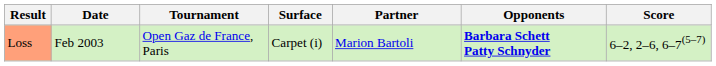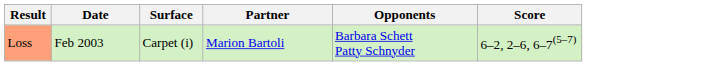- column: Tournament | Open Gaz de France, Paris
Loss | Opponents: bold -> normal
